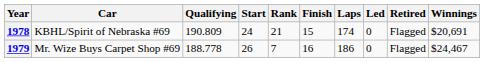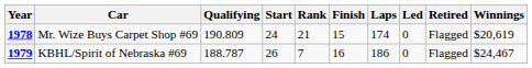1978 | Car: KBHL/Spirit of Nebraska #69 -> Mr. Wize Buys Carpet Shop #69
1978 | Winnings: $20,691 -> $20,619
1979 | Car: Mr. Wize Buys Carpet Shop #69 -> KBHL/Spirit of Nebraska #69
1979 | Qualifying: 188.778 -> 188.787
